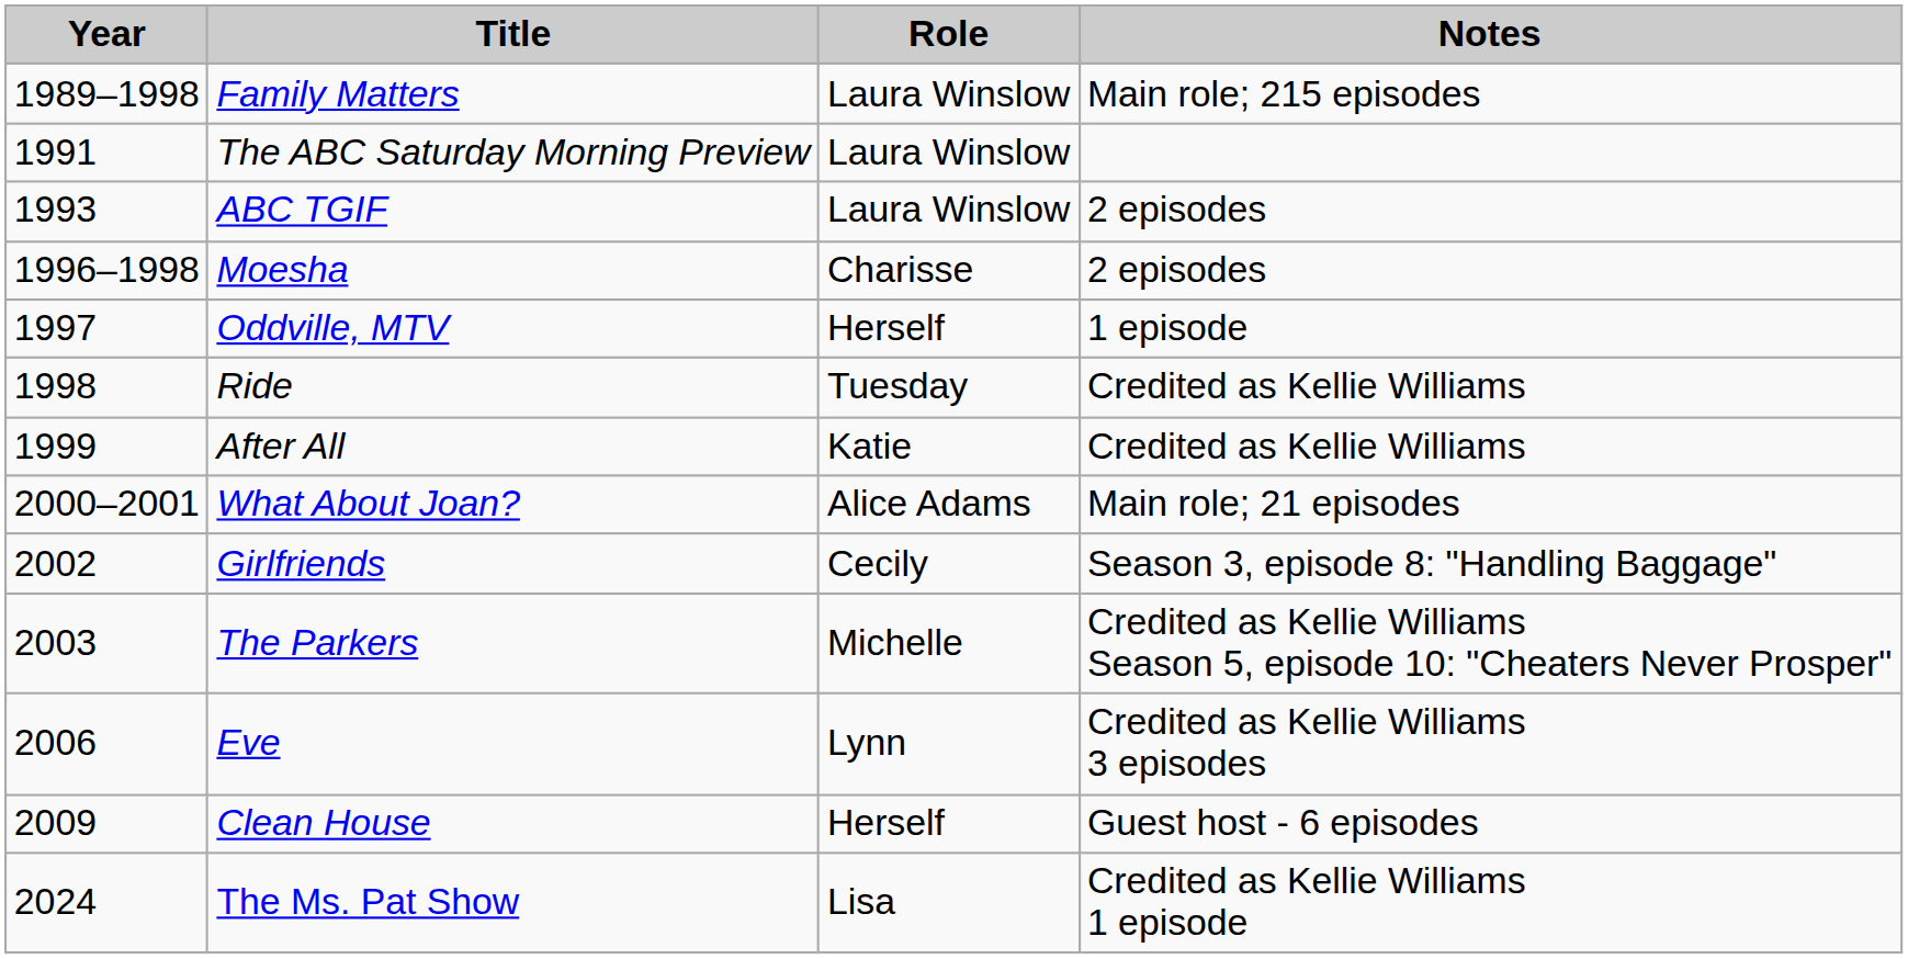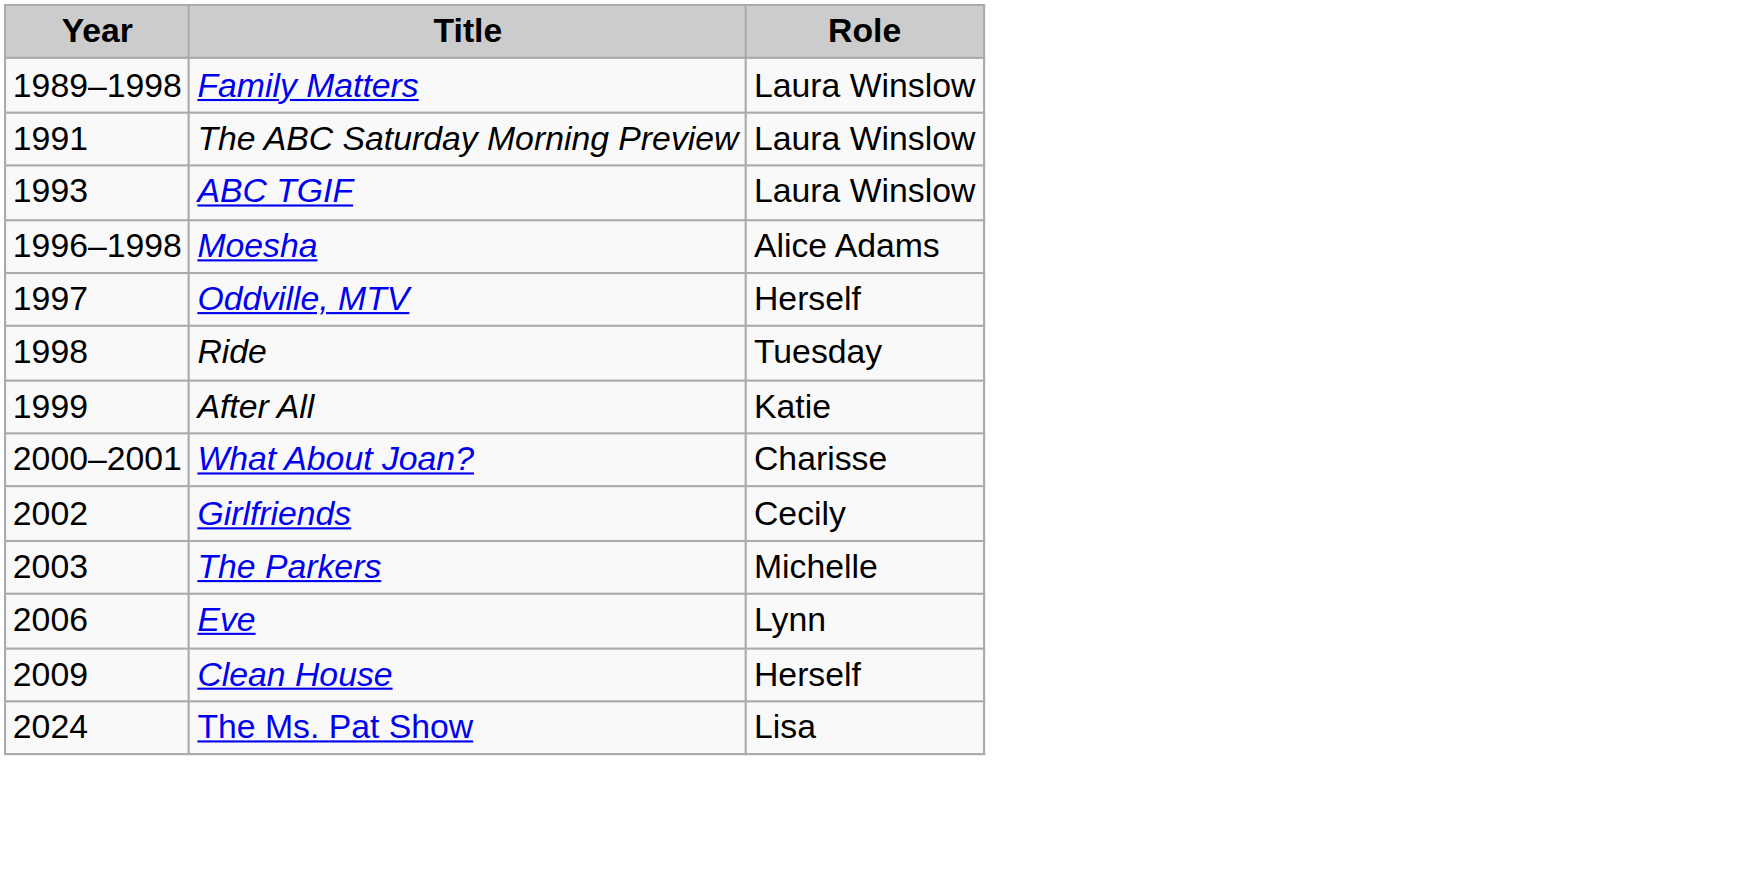- column: Notes | Main role; 215 episodes | 2 episodes | 2 episodes | 1 episode | Credited as Kellie Williams | Credited as Kellie Williams | Main role; 21 episodes | Season 3, episode 8: "Handling Baggage" | Credited as Kellie Williams Season 5, episode 10: "Cheaters Never Prosper" | Credited as Kellie Williams 3 episodes | Guest host - 6 episodes | Credited as Kellie Williams 1 episode
Moesha | Role: Charisse -> Alice Adams
What About Joan? | Role: Alice Adams -> Charisse
